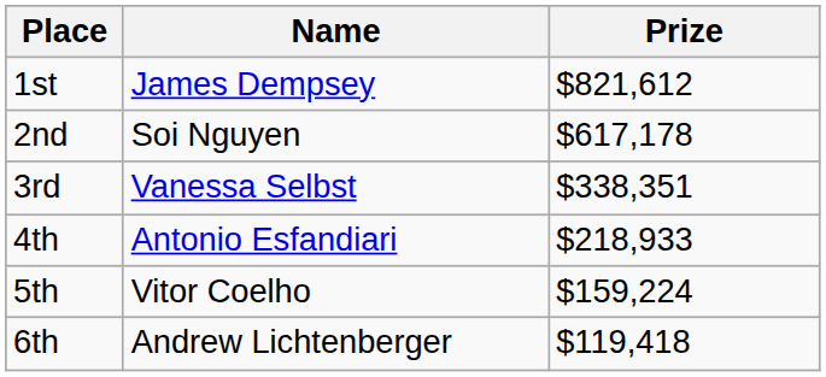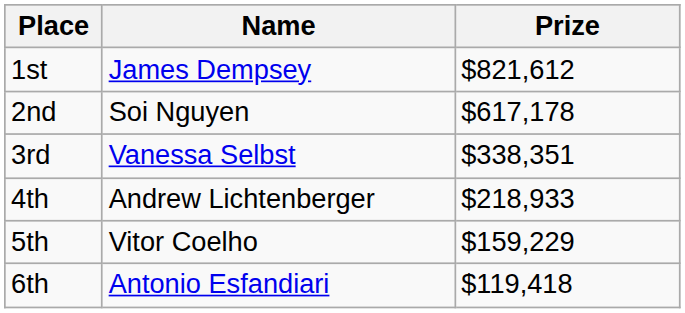4th | Name: Antonio Esfandiari -> Andrew Lichtenberger
5th | Prize: $159,224 -> $159,229
6th | Name: Andrew Lichtenberger -> Antonio Esfandiari
